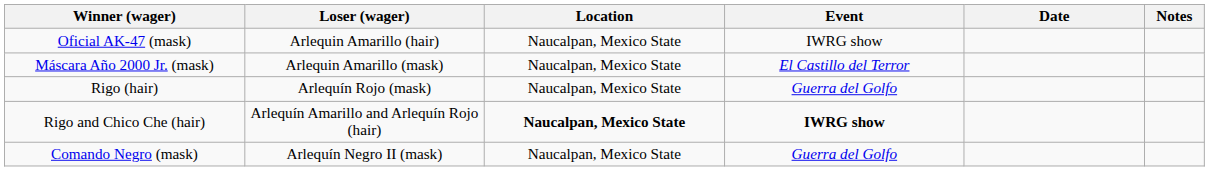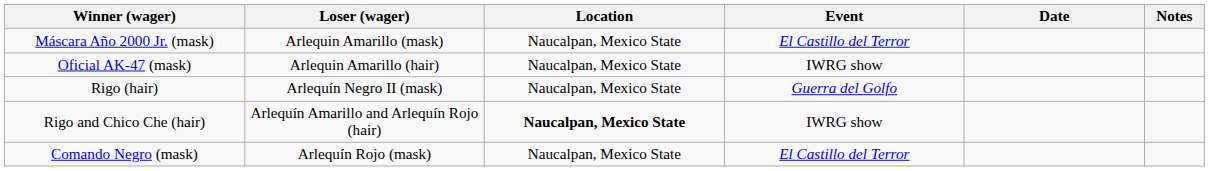rows swapped: Máscara Año 2000 Jr. (mask) <-> Oficial AK-47 (mask)
Rigo (hair) | Loser (wager): Arlequín Rojo (mask) -> Arlequín Negro II (mask)
Rigo and Chico Che (hair) | Event: bold -> normal
Comando Negro (mask) | Loser (wager): Arlequín Negro II (mask) -> Arlequín Rojo (mask)
Comando Negro (mask) | Event: Guerra del Golfo -> El Castillo del Terror
